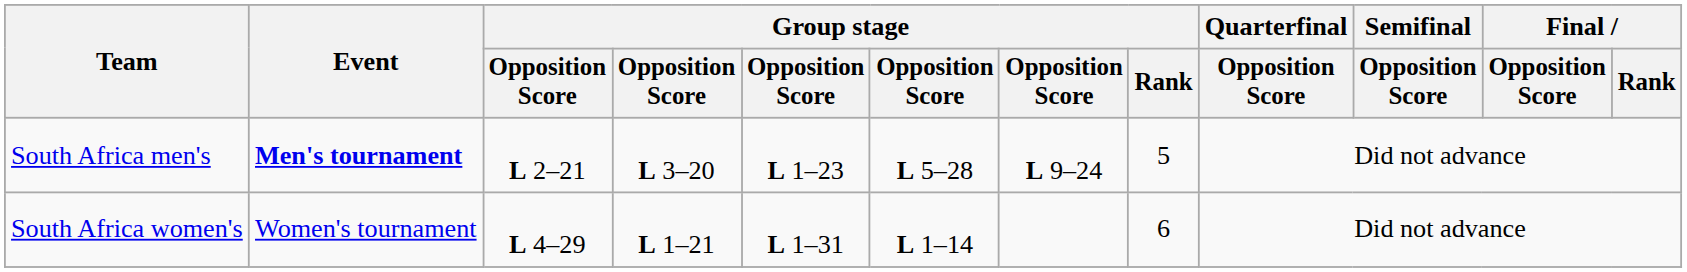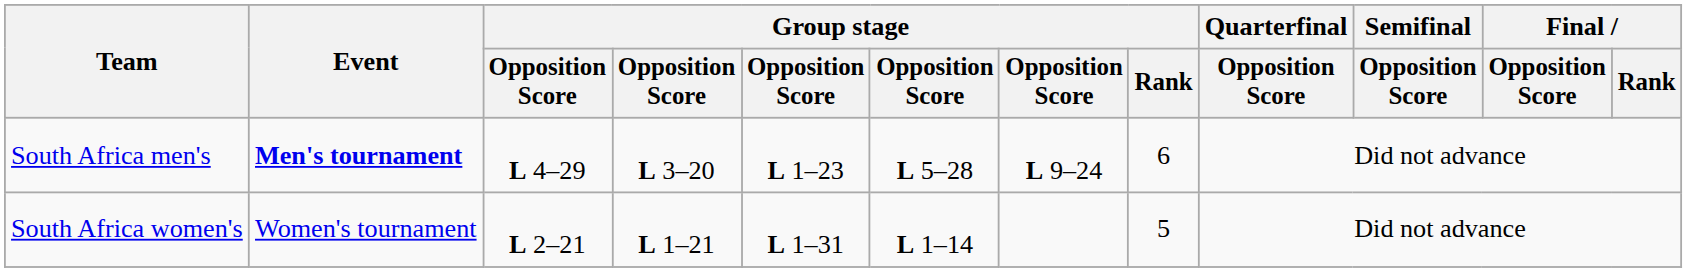South Africa men's | column 3: L 2–21 -> L 4–29
South Africa men's | Group stage / Rank: 5 -> 6
South Africa women's | column 3: L 4–29 -> L 2–21
South Africa women's | Group stage / Rank: 6 -> 5
